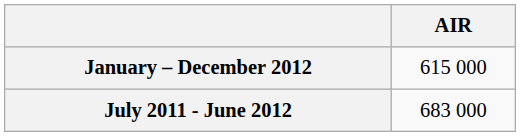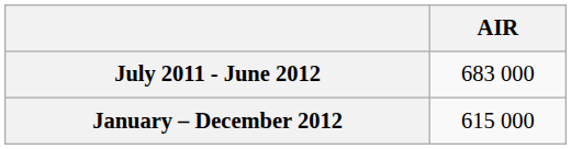rows swapped: January – December 2012 <-> July 2011 - June 2012
